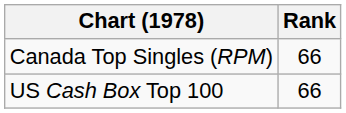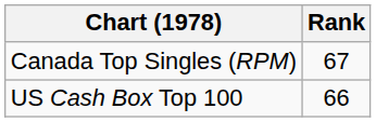Canada Top Singles (RPM) | Rank: 66 -> 67
